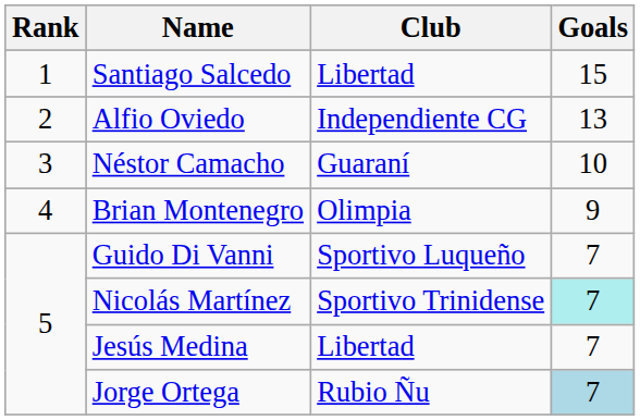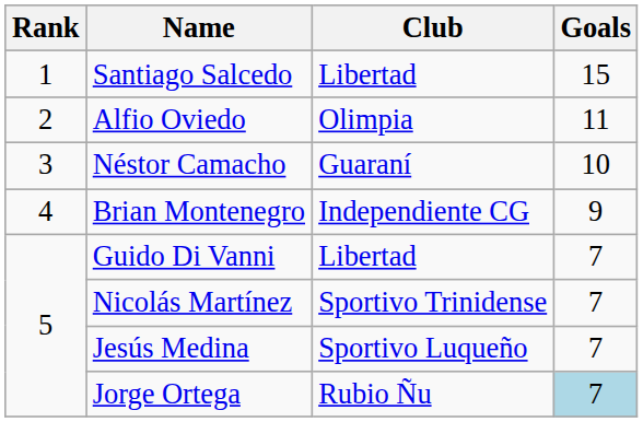Alfio Oviedo | Club: Independiente CG -> Olimpia
Alfio Oviedo | Goals: 13 -> 11
Brian Montenegro | Club: Olimpia -> Independiente CG
Guido Di Vanni | Club: Sportivo Luqueño -> Libertad
Nicolás Martínez | Goals: paleturquoise background -> no background
Jesús Medina | Club: Libertad -> Sportivo Luqueño
